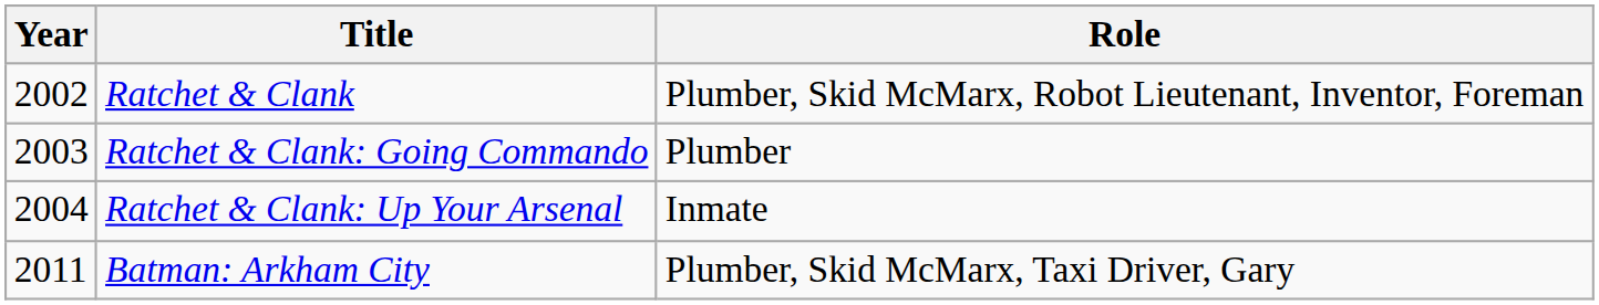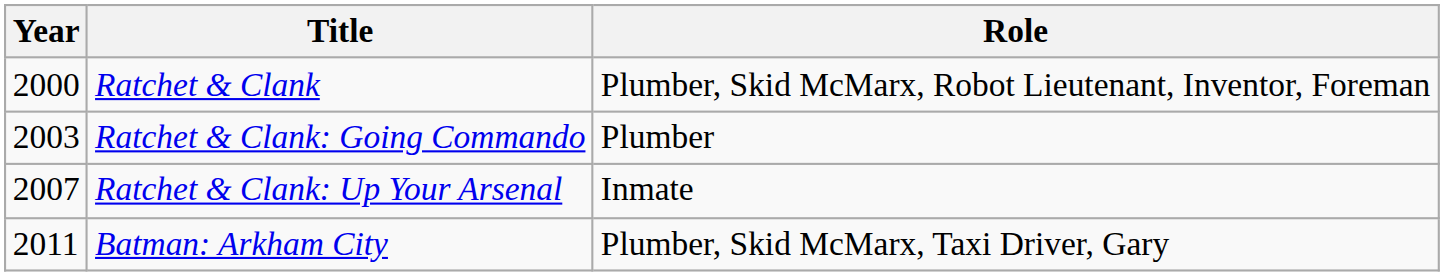Ratchet & Clank | Year: 2002 -> 2000
Ratchet & Clank: Up Your Arsenal | Year: 2004 -> 2007
